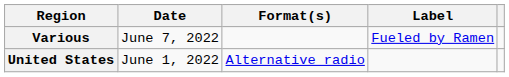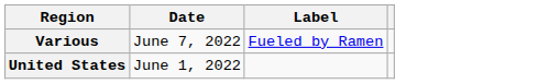- column: Format(s) | Alternative radio
